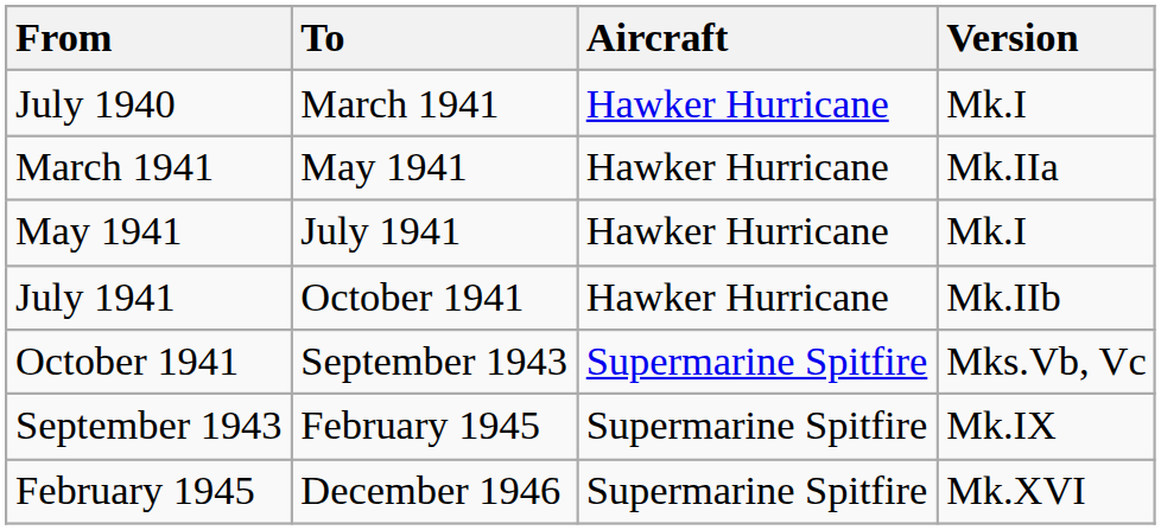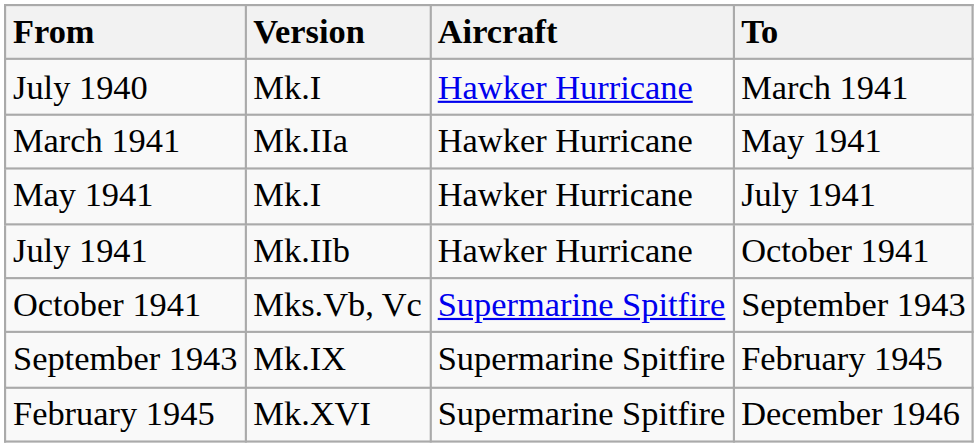columns swapped: To <-> Version
